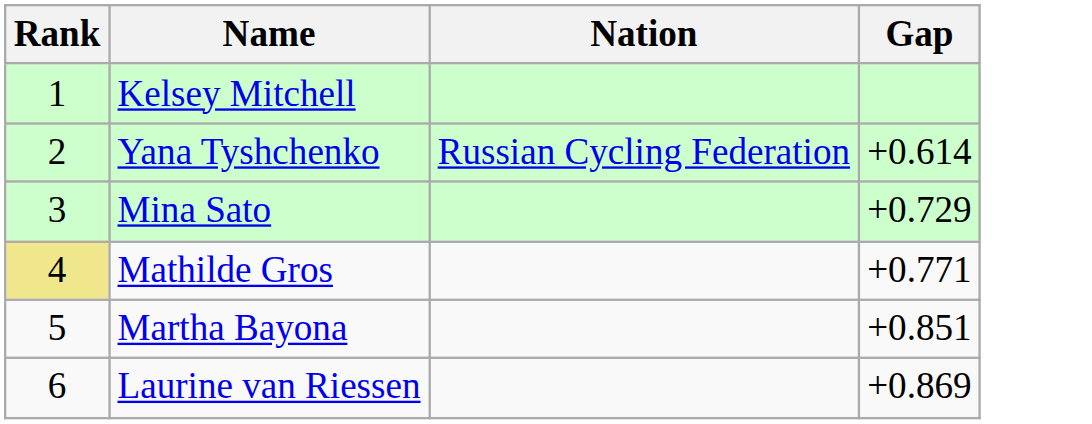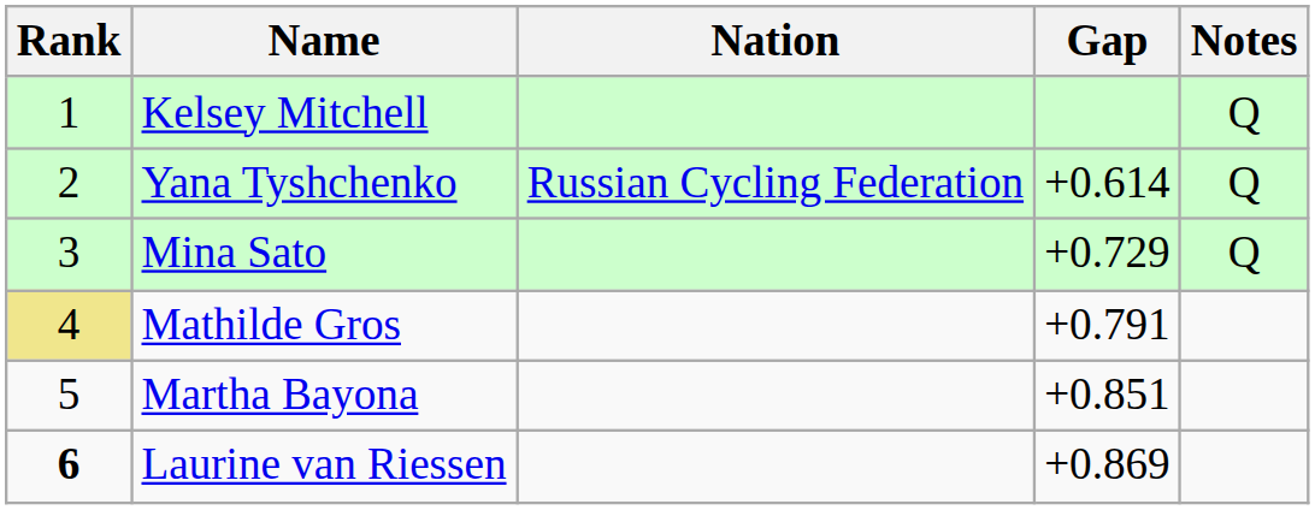+ column: Notes | Q | Q | Q
Mathilde Gros | Gap: +0.771 -> +0.791
Laurine van Riessen | Rank: normal -> bold
